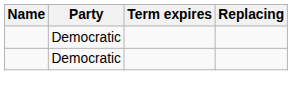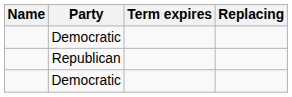+ row: Republican
